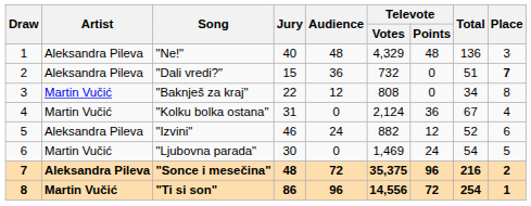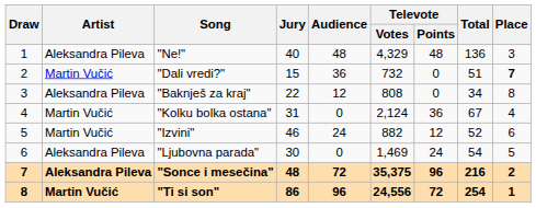"Dali vredi?" | Artist: Aleksandra Pileva -> Martin Vučić
"Baknješ za kraj" | Artist: Martin Vučić -> Aleksandra Pileva
"Izvini" | Artist: Aleksandra Pileva -> Martin Vučić
"Ljubovna parada" | Artist: Martin Vučić -> Aleksandra Pileva
"Ti si son" | Televote / Votes: 14,556 -> 24,556
